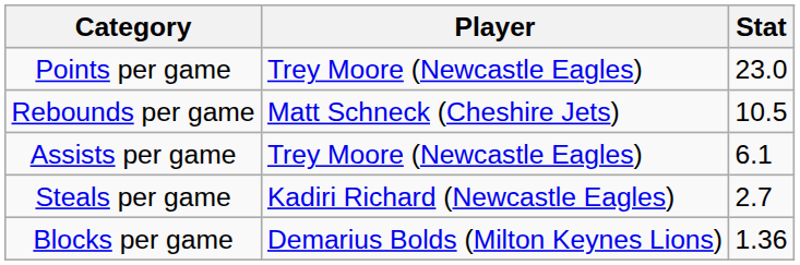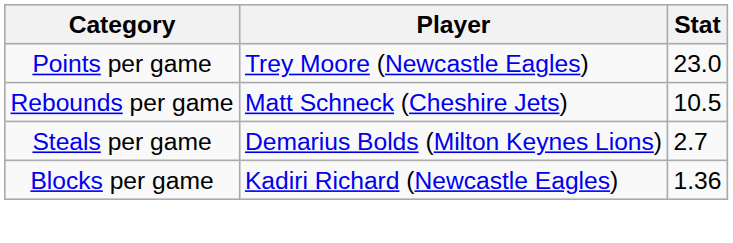- row: Assists per game | Trey Moore (Newcastle Eagles) | 6.1
Steals per game | Player: Kadiri Richard (Newcastle Eagles) -> Demarius Bolds (Milton Keynes Lions)
Blocks per game | Player: Demarius Bolds (Milton Keynes Lions) -> Kadiri Richard (Newcastle Eagles)
